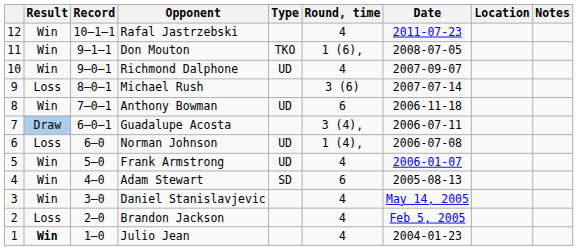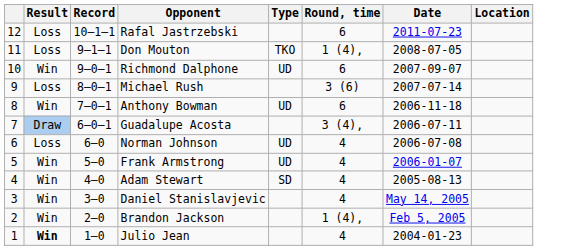- column: Notes
Rafal Jastrzebski | Result: Win -> Loss
Rafal Jastrzebski | Round, time: 4 -> 6
Don Mouton | Result: Win -> Loss
Don Mouton | Round, time: 1 (6), -> 1 (4),
Richmond Dalphone | Round, time: 4 -> 6
Norman Johnson | Round, time: 1 (4), -> 4
Adam Stewart | Round, time: 6 -> 4
Brandon Jackson | Result: Loss -> Win
Brandon Jackson | Round, time: 4 -> 1 (4),
